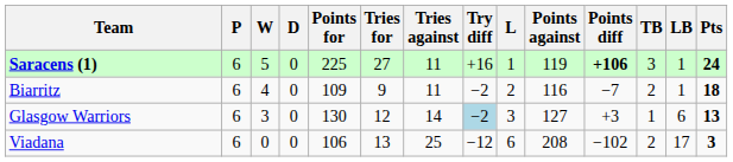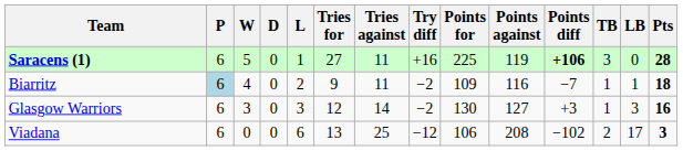columns swapped: L <-> Points for
Saracens (1) | LB: 1 -> 0
Saracens (1) | Pts: 24 -> 28
Biarritz | P: no background -> lightblue background
Biarritz | TB: 2 -> 1
Glasgow Warriors | Try diff: lightblue background -> no background
Glasgow Warriors | LB: 6 -> 3
Glasgow Warriors | Pts: 13 -> 16
